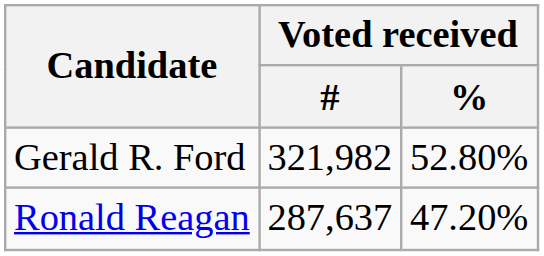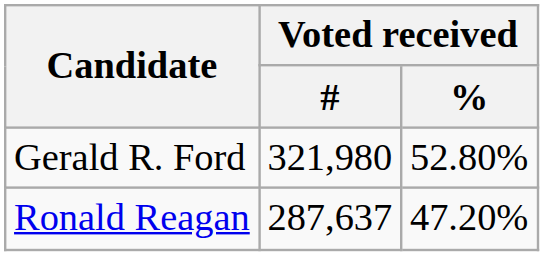Gerald R. Ford | Voted received / #: 321,982 -> 321,980
